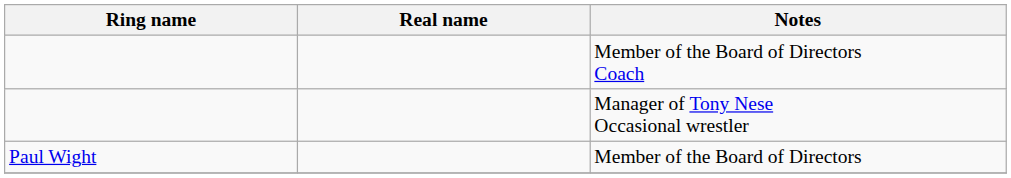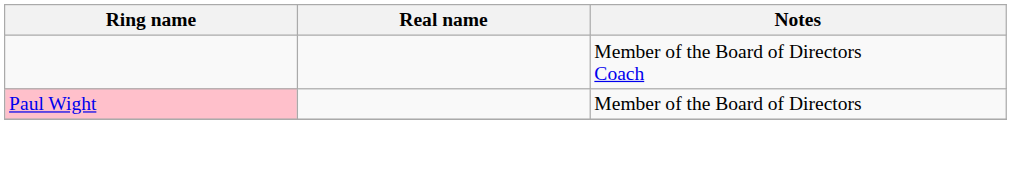- row: Manager of Tony Nese Occasional wrestler
Member of the Board of Directors | Ring name: no background -> pink background
